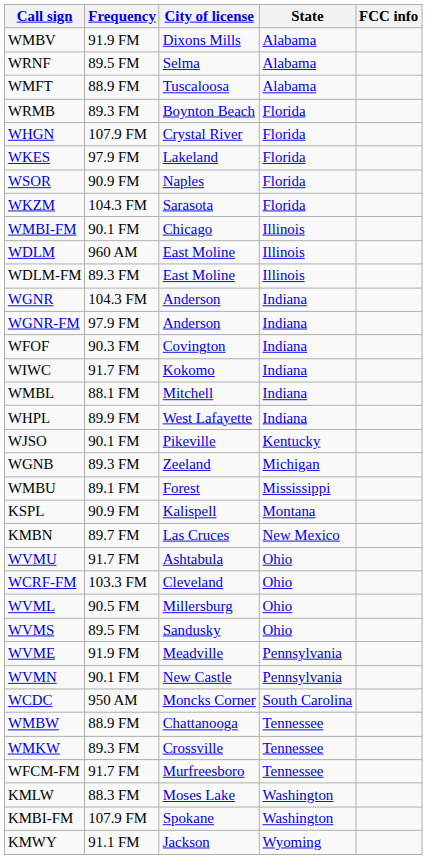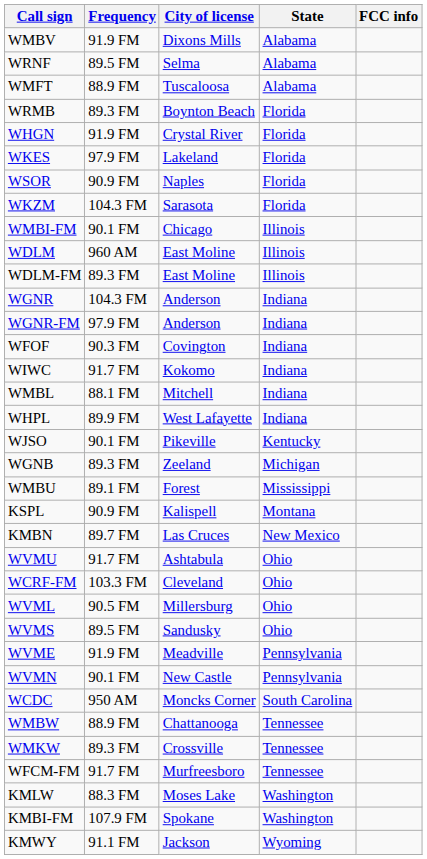WHGN | Frequency: 107.9 FM -> 91.9 FM
